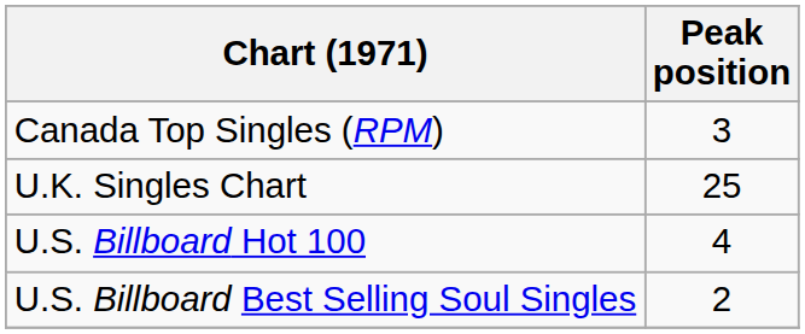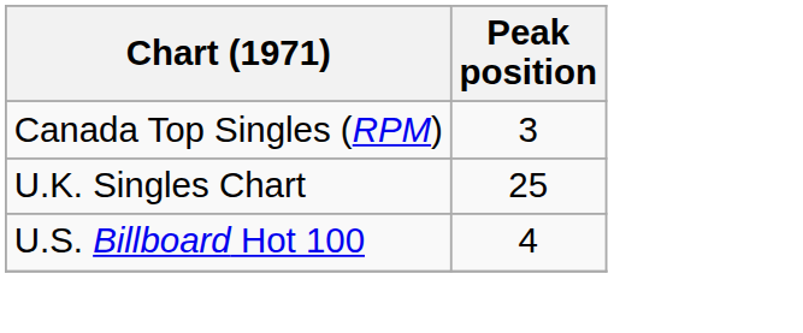- row: U.S. Billboard Best Selling Soul Singles | 2
